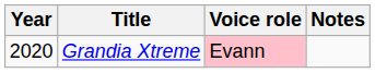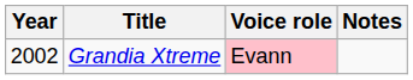Grandia Xtreme | Year: 2020 -> 2002
